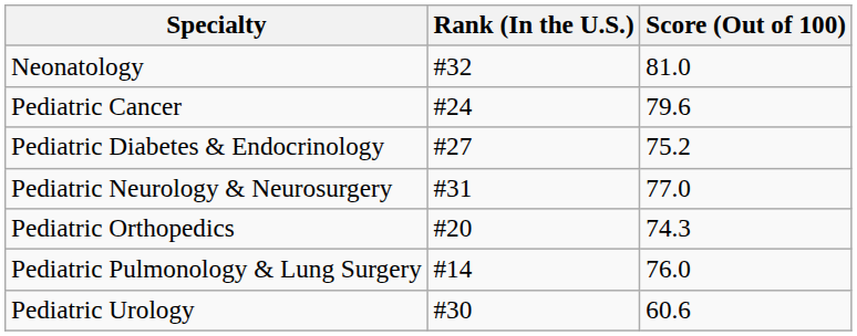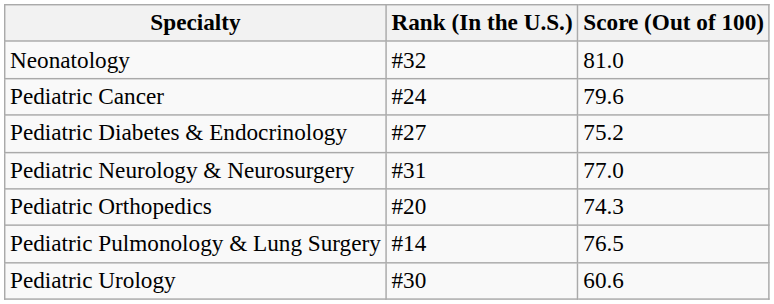Pediatric Pulmonology & Lung Surgery | Score (Out of 100): 76.0 -> 76.5
